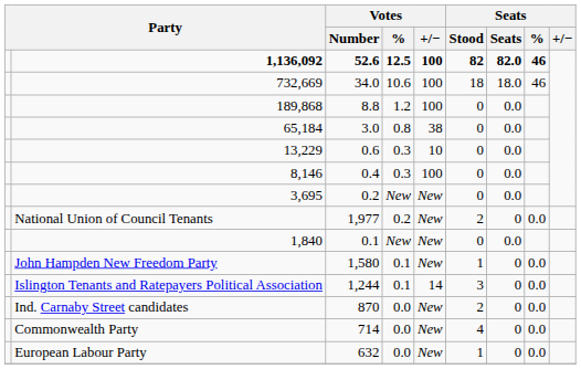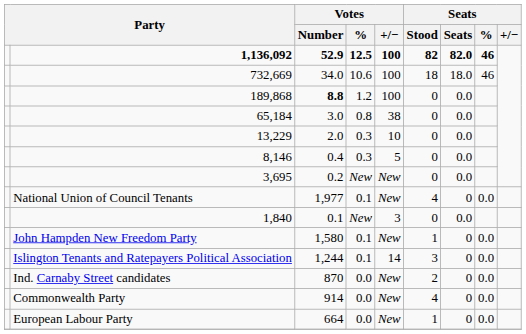1,136,092 | Votes / Number: 52.6 -> 52.9
189,868 | Votes / Number: normal -> bold
13,229 | Votes / Number: 0.6 -> 2.0
8,146 | Votes / +/−: 100 -> 5
National Union of Council Tenants | Votes / %: 0.2 -> 0.1
National Union of Council Tenants | Seats / Stood: 2 -> 4
1,840 | Votes / +/−: New -> 3
Commonwealth Party | Votes / Number: 714 -> 914
European Labour Party | Votes / Number: 632 -> 664
